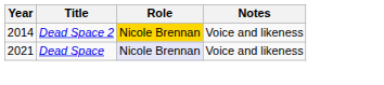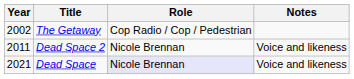+ row: 2002 | The Getaway | Cop Radio / Cop / Pedestrian
Dead Space 2 | Year: 2014 -> 2011
Dead Space 2 | Role: gold background -> no background
